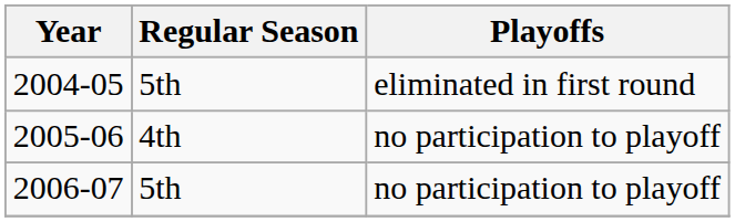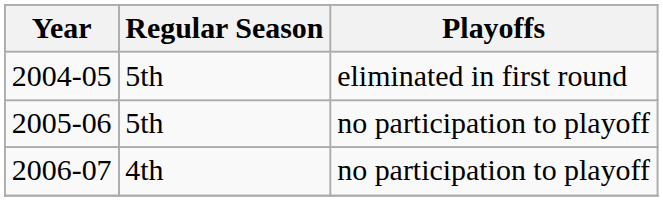2005-06 | Regular Season: 4th -> 5th
2006-07 | Regular Season: 5th -> 4th
